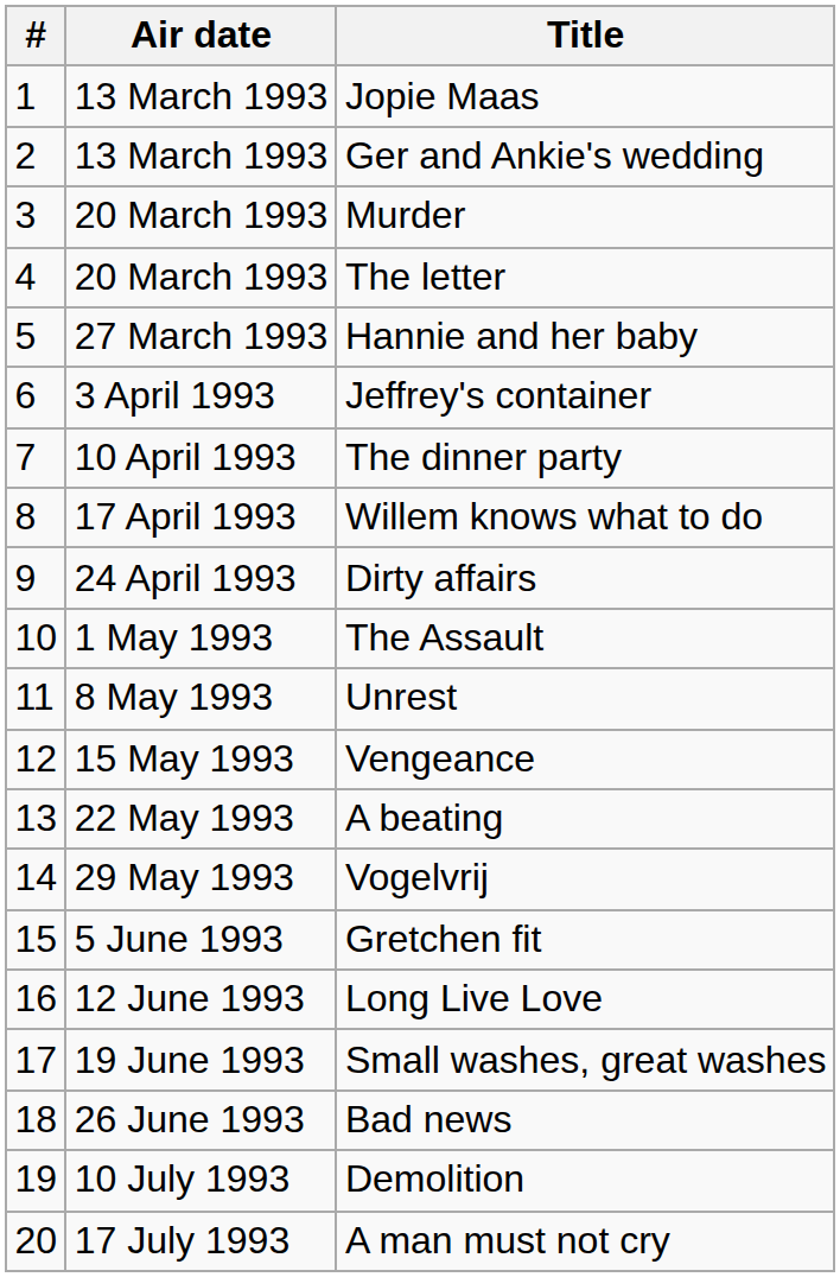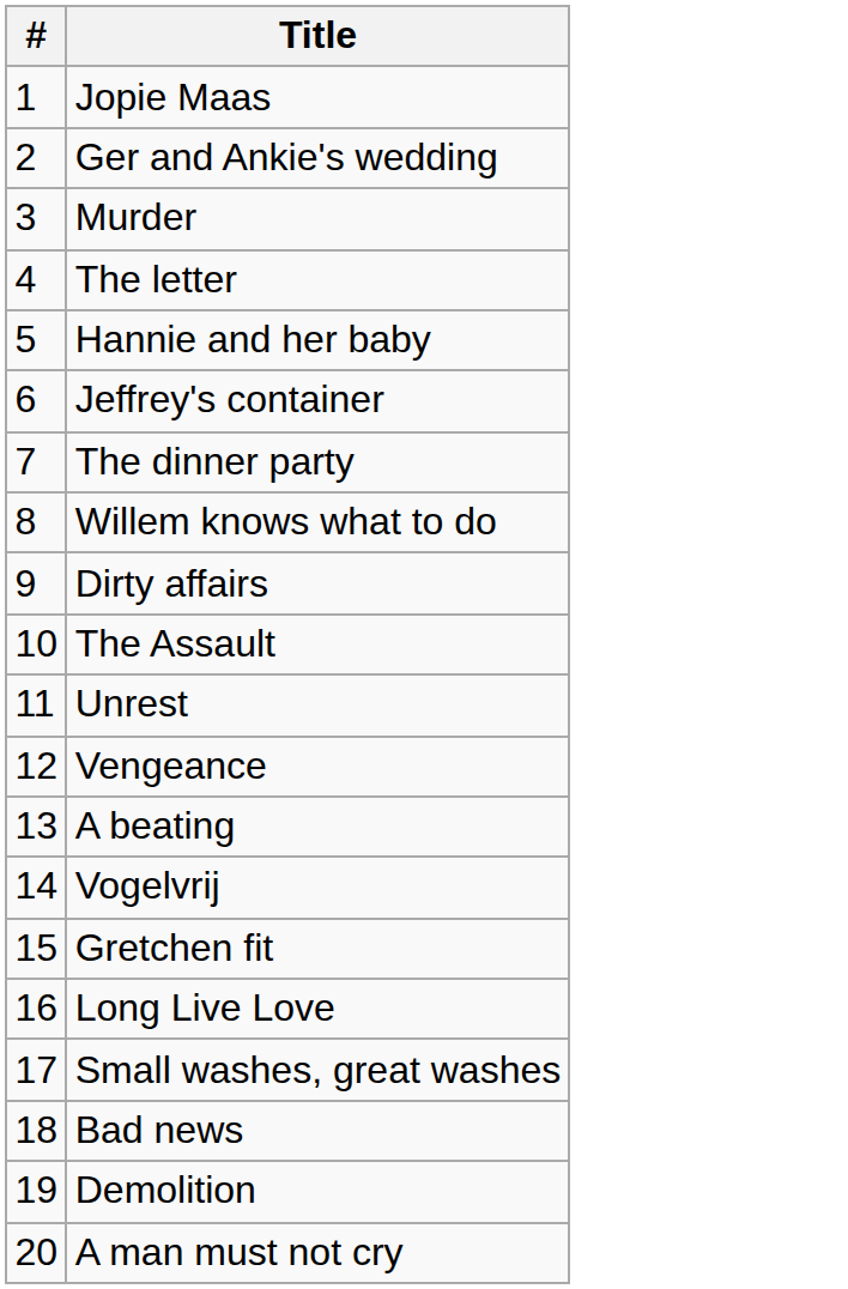- column: Air date | 13 March 1993 | 13 March 1993 | 20 March 1993 | 20 March 1993 | 27 March 1993 | 3 April 1993 | 10 April 1993 | 17 April 1993 | 24 April 1993 | 1 May 1993 | 8 May 1993 | 15 May 1993 | 22 May 1993 | 29 May 1993 | 5 June 1993 | 12 June 1993 | 19 June 1993 | 26 June 1993 | 10 July 1993 | 17 July 1993
